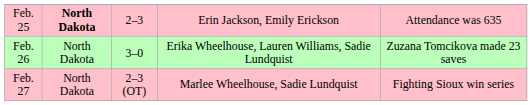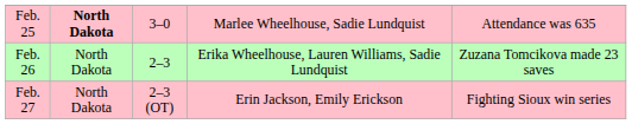Feb. 25 | column 3: 2–3 -> 3–0
Feb. 25 | column 4: Erin Jackson, Emily Erickson -> Marlee Wheelhouse, Sadie Lundquist
Feb. 26 | column 3: 3–0 -> 2–3
Feb. 27 | column 4: Marlee Wheelhouse, Sadie Lundquist -> Erin Jackson, Emily Erickson
